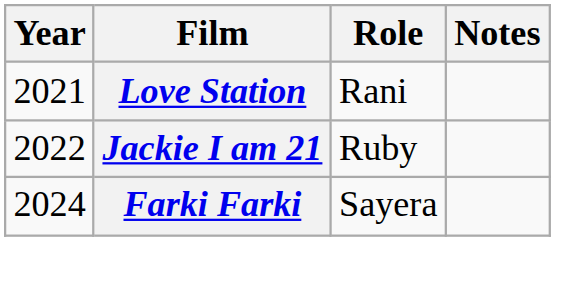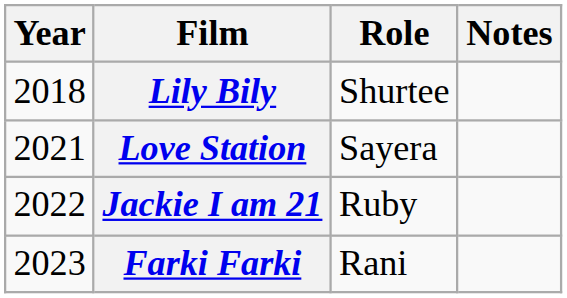+ row: 2018 | Lily Bily | Shurtee
Love Station | Role: Rani -> Sayera
Farki Farki | Year: 2024 -> 2023
Farki Farki | Role: Sayera -> Rani
